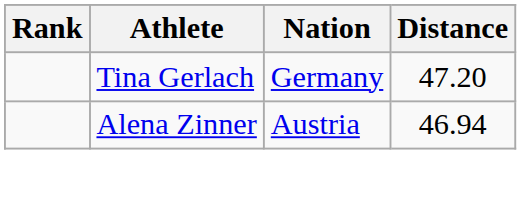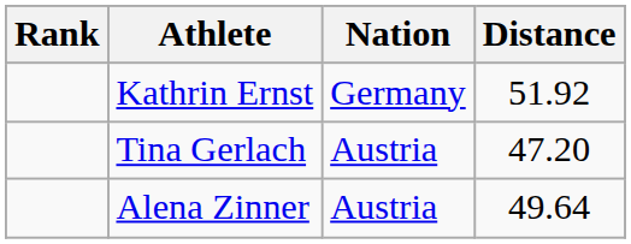+ row: Kathrin Ernst | Germany | 51.92
Tina Gerlach | Nation: Germany -> Austria
Alena Zinner | Distance: 46.94 -> 49.64
